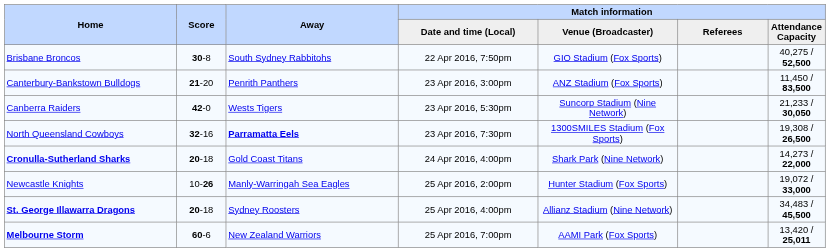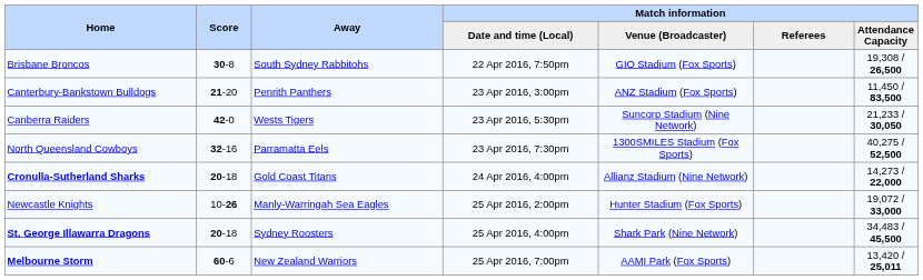Brisbane Broncos | Match information / Attendance Capacity: 40,275 / 52,500 -> 19,308 / 26,500
North Queensland Cowboys | Away: bold -> normal
North Queensland Cowboys | Match information / Attendance Capacity: 19,308 / 26,500 -> 40,275 / 52,500
Cronulla-Sutherland Sharks | Match information / Venue (Broadcaster): Shark Park (Nine Network) -> Allianz Stadium (Nine Network)
St. George Illawarra Dragons | Match information / Venue (Broadcaster): Allianz Stadium (Nine Network) -> Shark Park (Nine Network)
